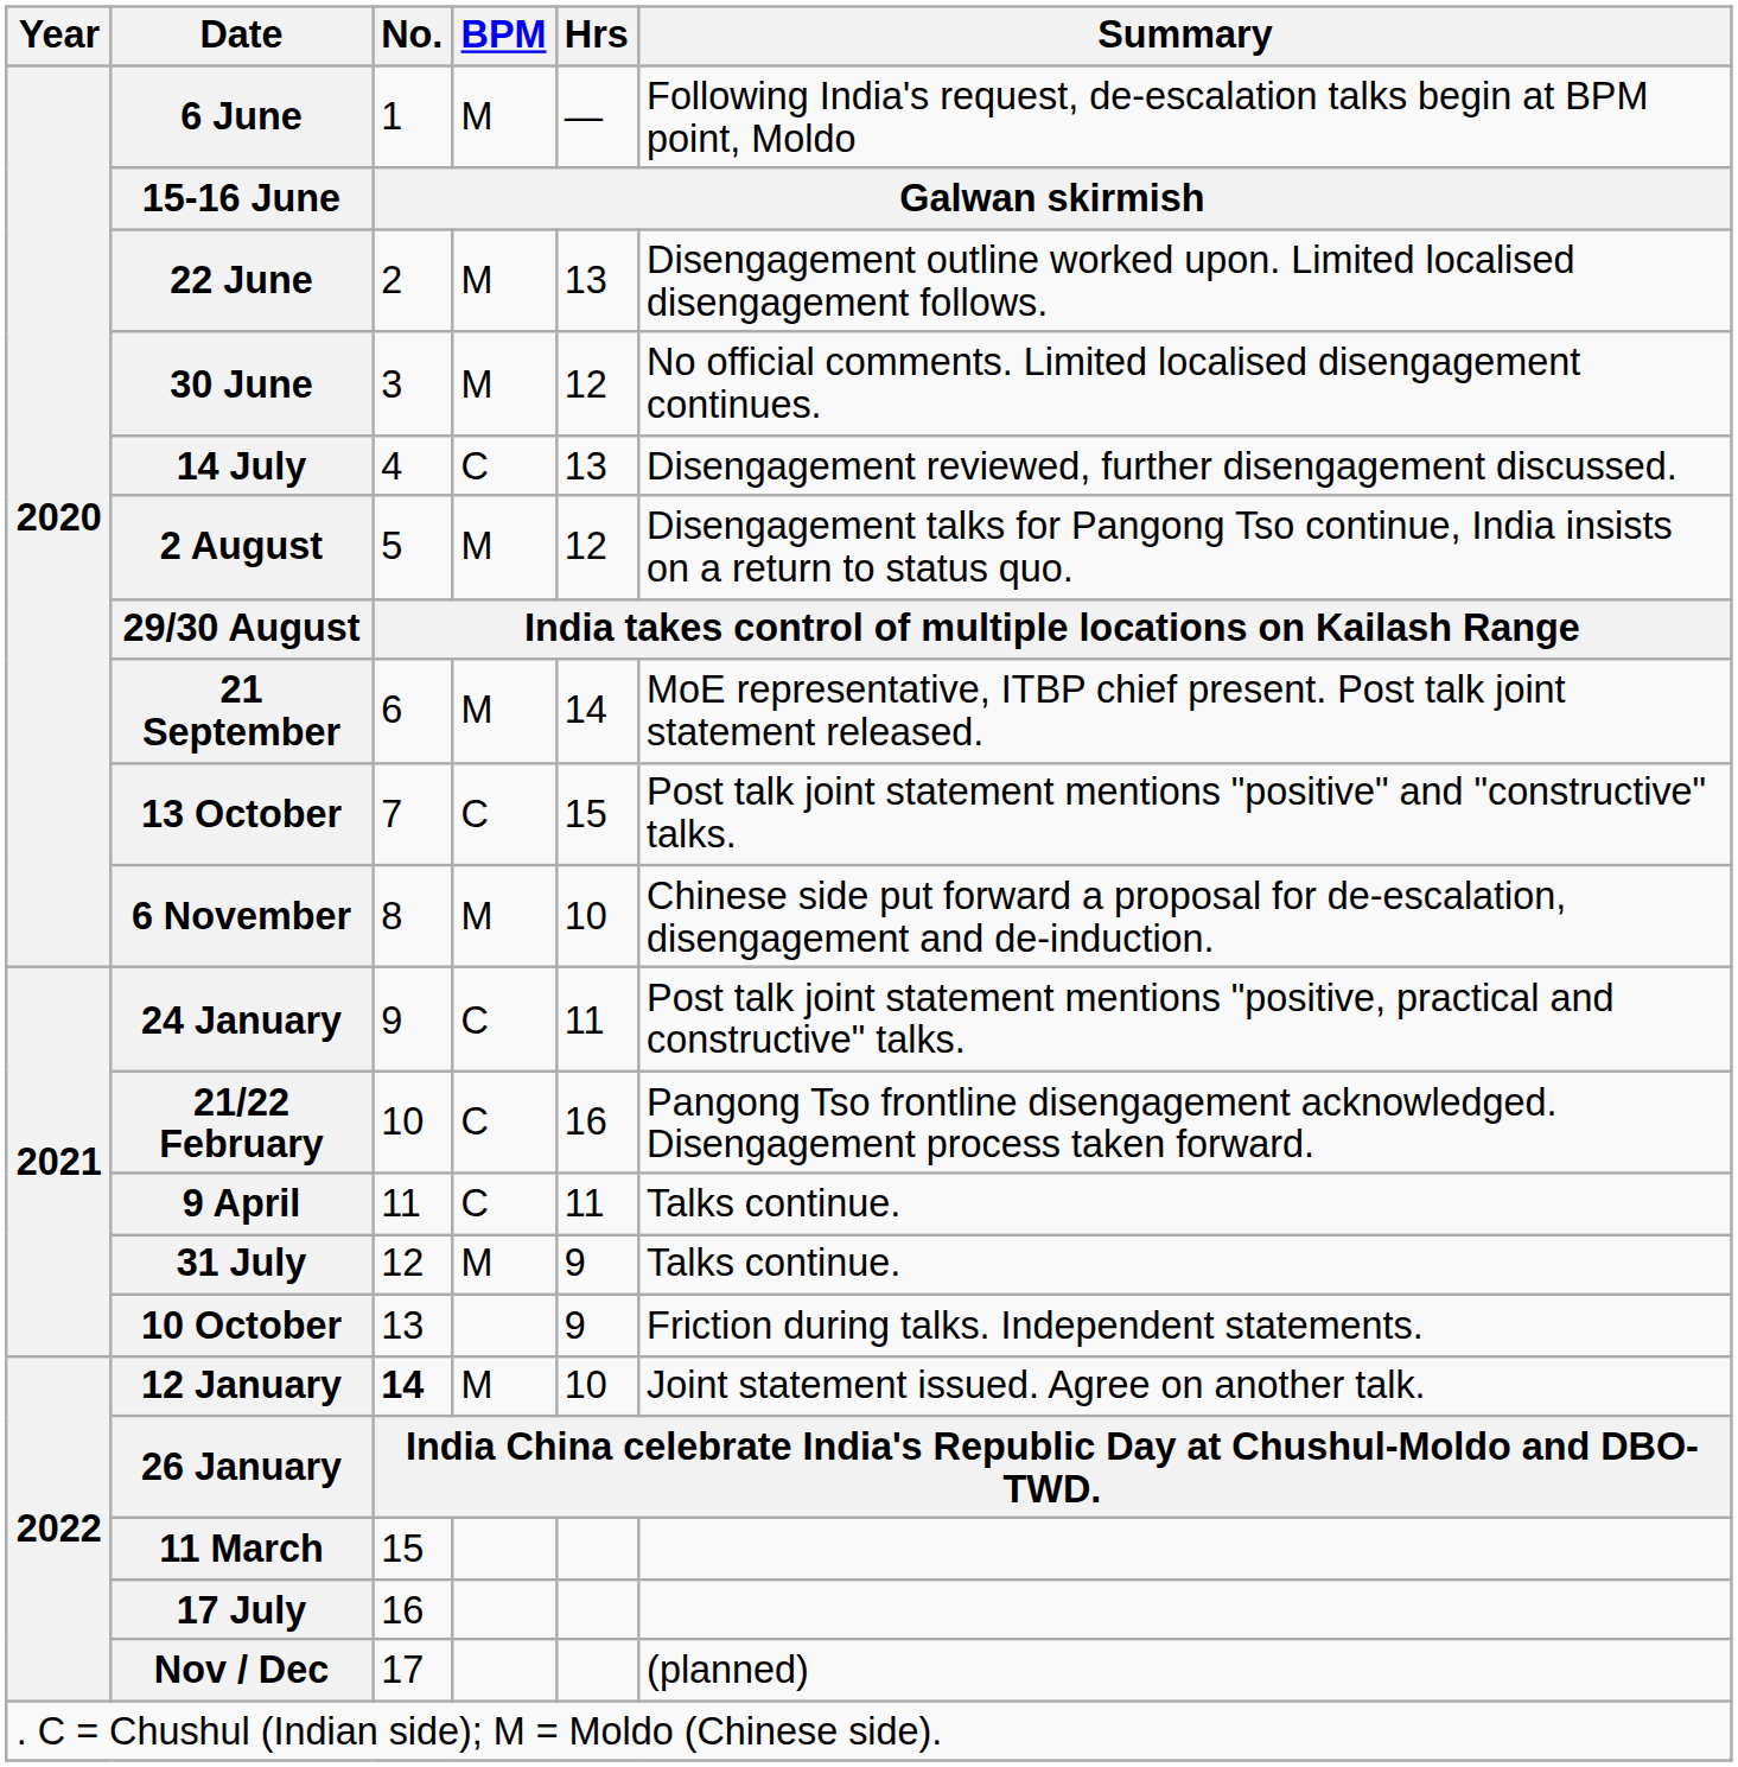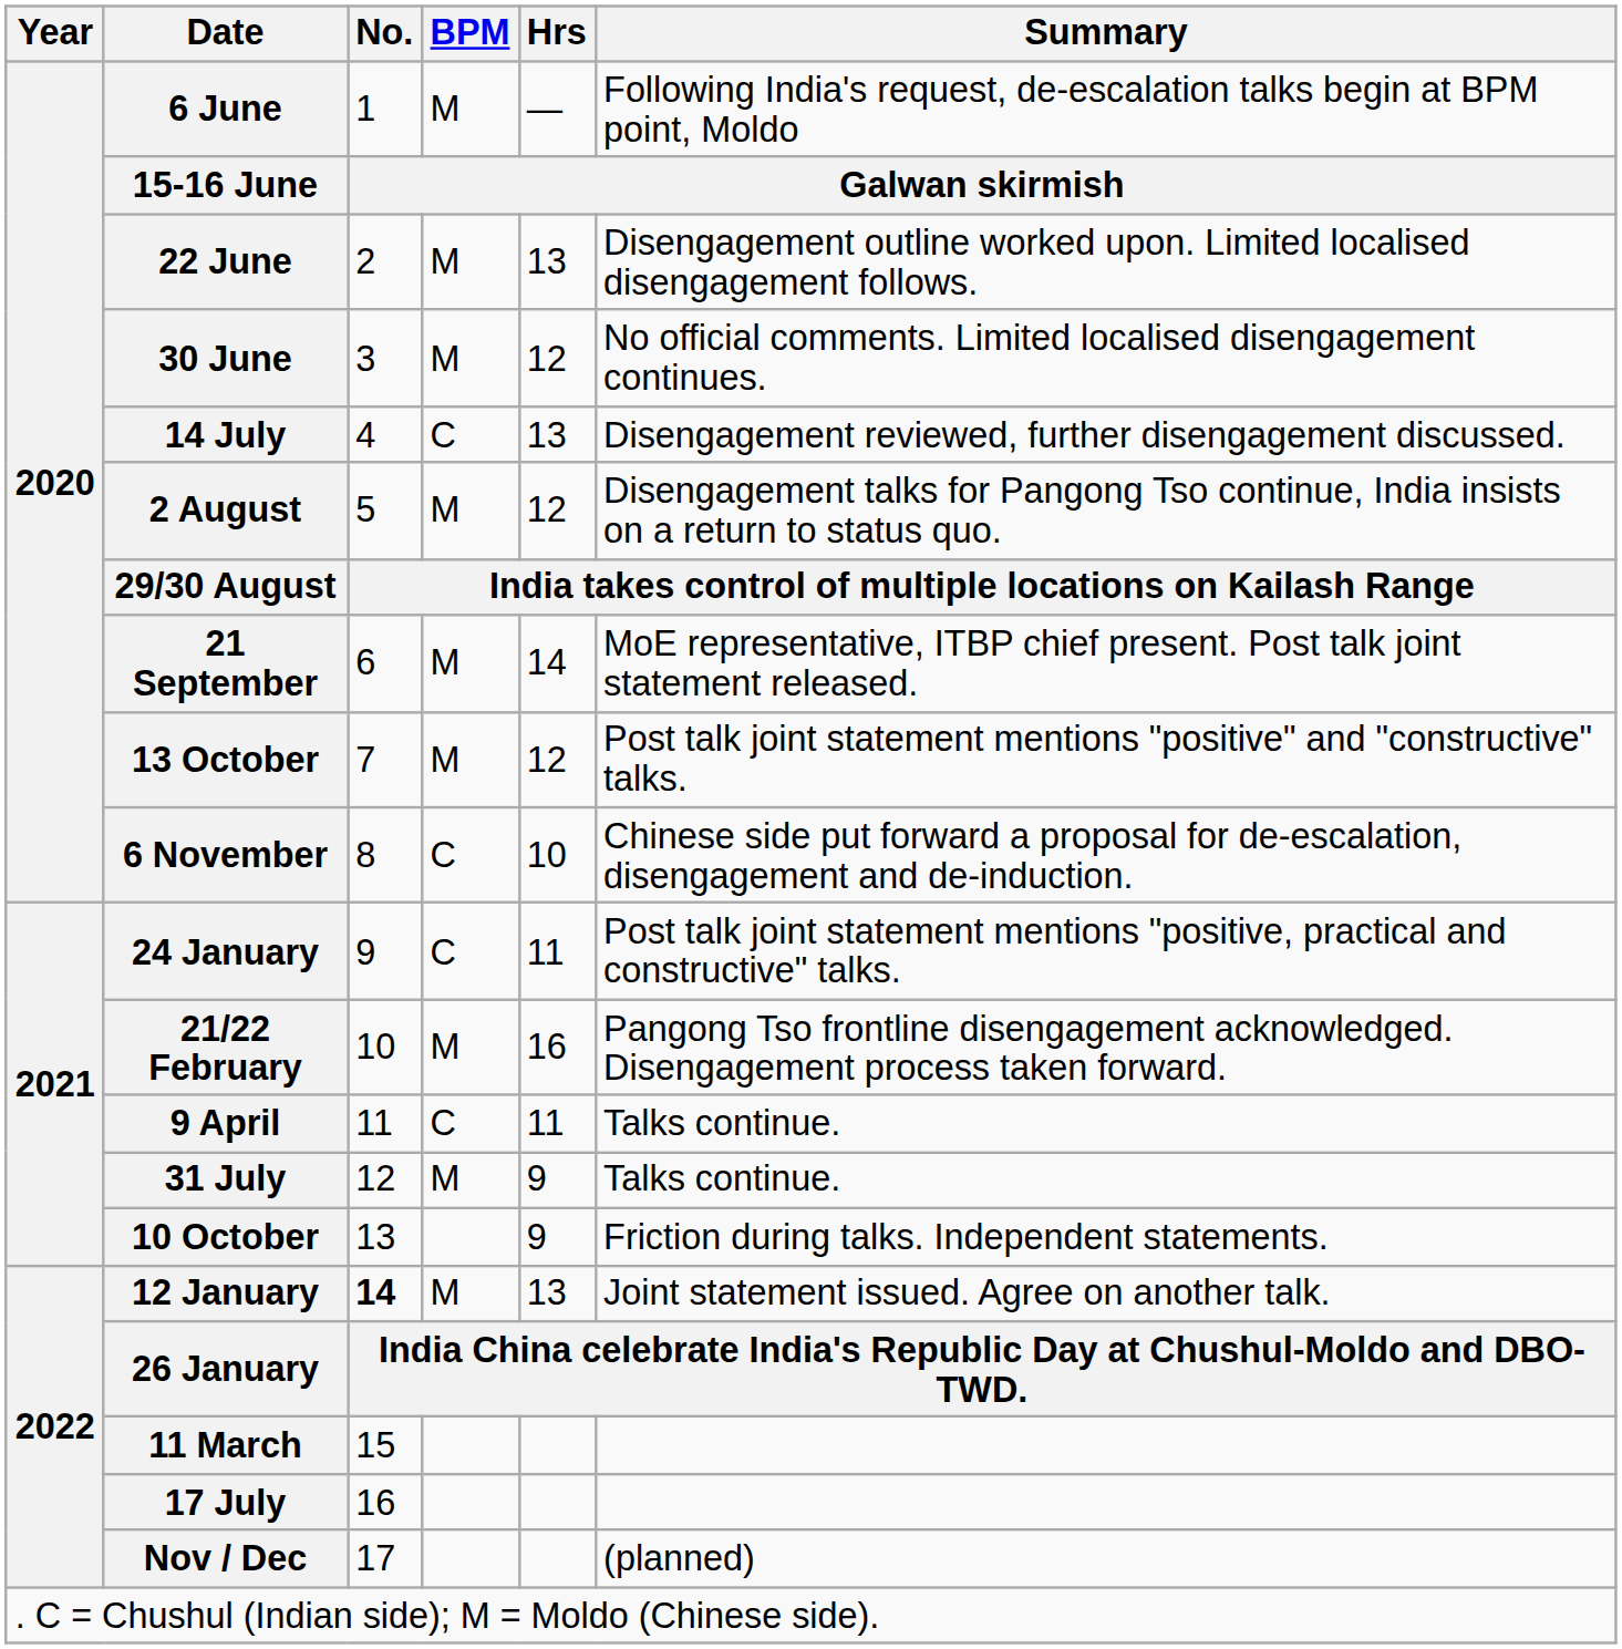13 October | BPM: C -> M
13 October | Hrs: 15 -> 12
6 November | BPM: M -> C
21/22 February | BPM: C -> M
12 January | Hrs: 10 -> 13
